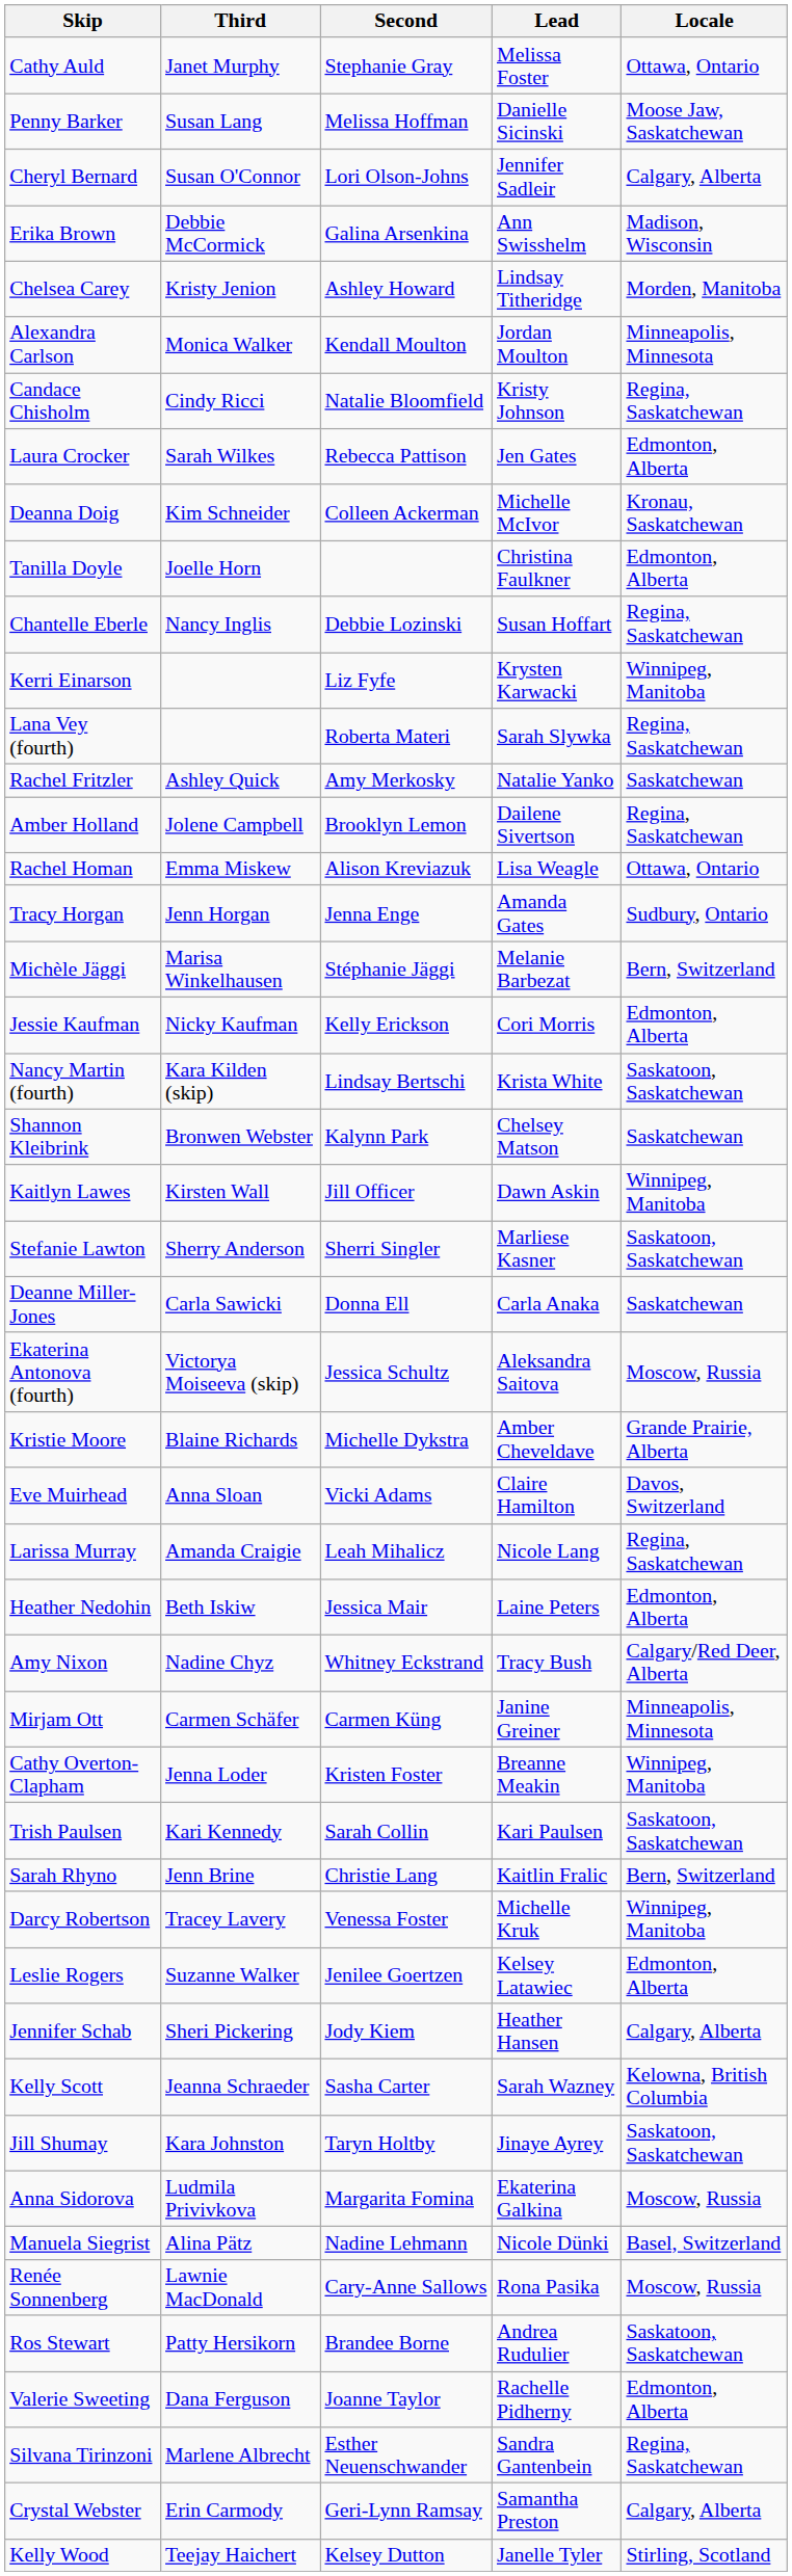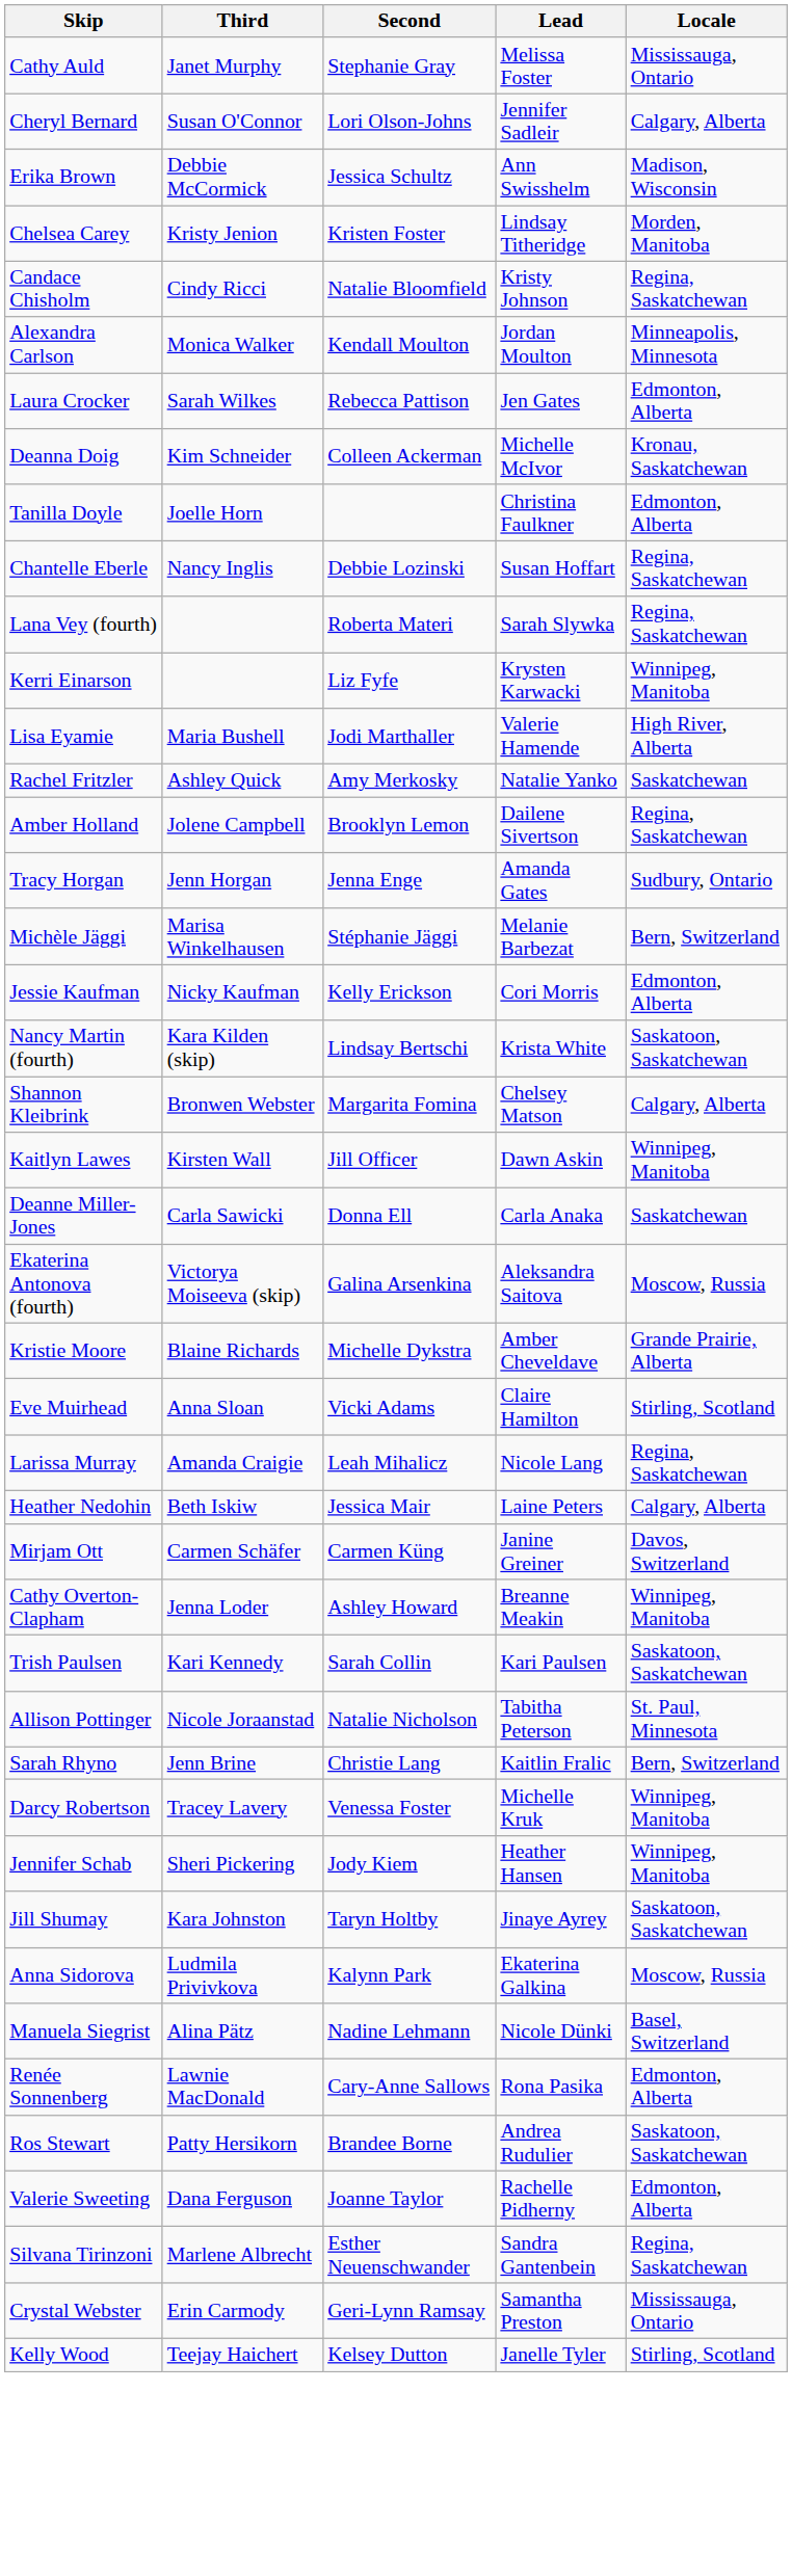Cathy Auld | Locale: Ottawa, Ontario -> Mississauga, Ontario
- row: Penny Barker | Susan Lang | Melissa Hoffman | Danielle Sicinski | Moose Jaw, Saskatchewan
Erika Brown | Second: Galina Arsenkina -> Jessica Schultz
Chelsea Carey | Second: Ashley Howard -> Kristen Foster
rows swapped: Alexandra Carlson <-> Candace Chisholm
rows swapped: Kerri Einarson <-> Lana Vey (fourth)
+ row: Lisa Eyamie | Maria Bushell | Jodi Marthaller | Valerie Hamende | High River, Alberta
- row: Rachel Homan | Emma Miskew | Alison Kreviazuk | Lisa Weagle | Ottawa, Ontario
Shannon Kleibrink | Second: Kalynn Park -> Margarita Fomina
Shannon Kleibrink | Locale: Saskatchewan -> Calgary, Alberta
- row: Stefanie Lawton | Sherry Anderson | Sherri Singler | Marliese Kasner | Saskatoon, Saskatchewan
Ekaterina Antonova (fourth) | Second: Jessica Schultz -> Galina Arsenkina
Eve Muirhead | Locale: Davos, Switzerland -> Stirling, Scotland
Heather Nedohin | Locale: Edmonton, Alberta -> Calgary, Alberta
- row: Amy Nixon | Nadine Chyz | Whitney Eckstrand | Tracy Bush | Calgary/Red Deer, Alberta
Mirjam Ott | Locale: Minneapolis, Minnesota -> Davos, Switzerland
Cathy Overton-Clapham | Second: Kristen Foster -> Ashley Howard
+ row: Allison Pottinger | Nicole Joraanstad | Natalie Nicholson | Tabitha Peterson | St. Paul, Minnesota
- row: Leslie Rogers | Suzanne Walker | Jenilee Goertzen | Kelsey Latawiec | Edmonton, Alberta
Jennifer Schab | Locale: Calgary, Alberta -> Winnipeg, Manitoba
- row: Kelly Scott | Jeanna Schraeder | Sasha Carter | Sarah Wazney | Kelowna, British Columbia
Anna Sidorova | Second: Margarita Fomina -> Kalynn Park
Renée Sonnenberg | Locale: Moscow, Russia -> Edmonton, Alberta
Crystal Webster | Locale: Calgary, Alberta -> Mississauga, Ontario
